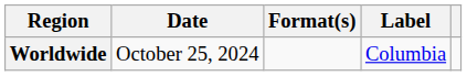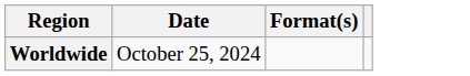- column: Label | Columbia
